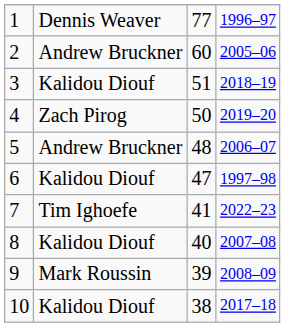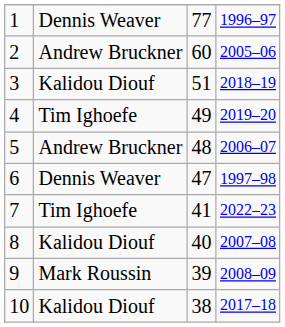4 | column 2: Zach Pirog -> Tim Ighoefe
4 | column 3: 50 -> 49
6 | column 2: Kalidou Diouf -> Dennis Weaver
